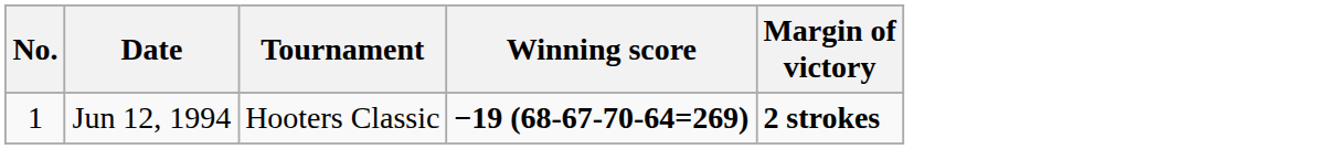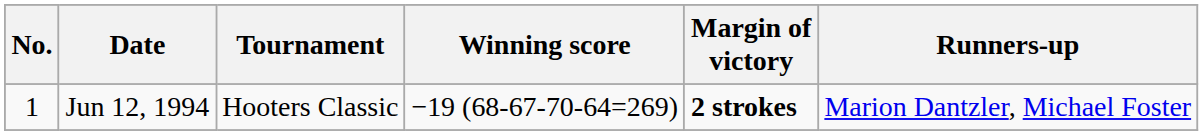+ column: Runners-up | Marion Dantzler, Michael Foster
Jun 12, 1994 | Winning score: bold -> normal
